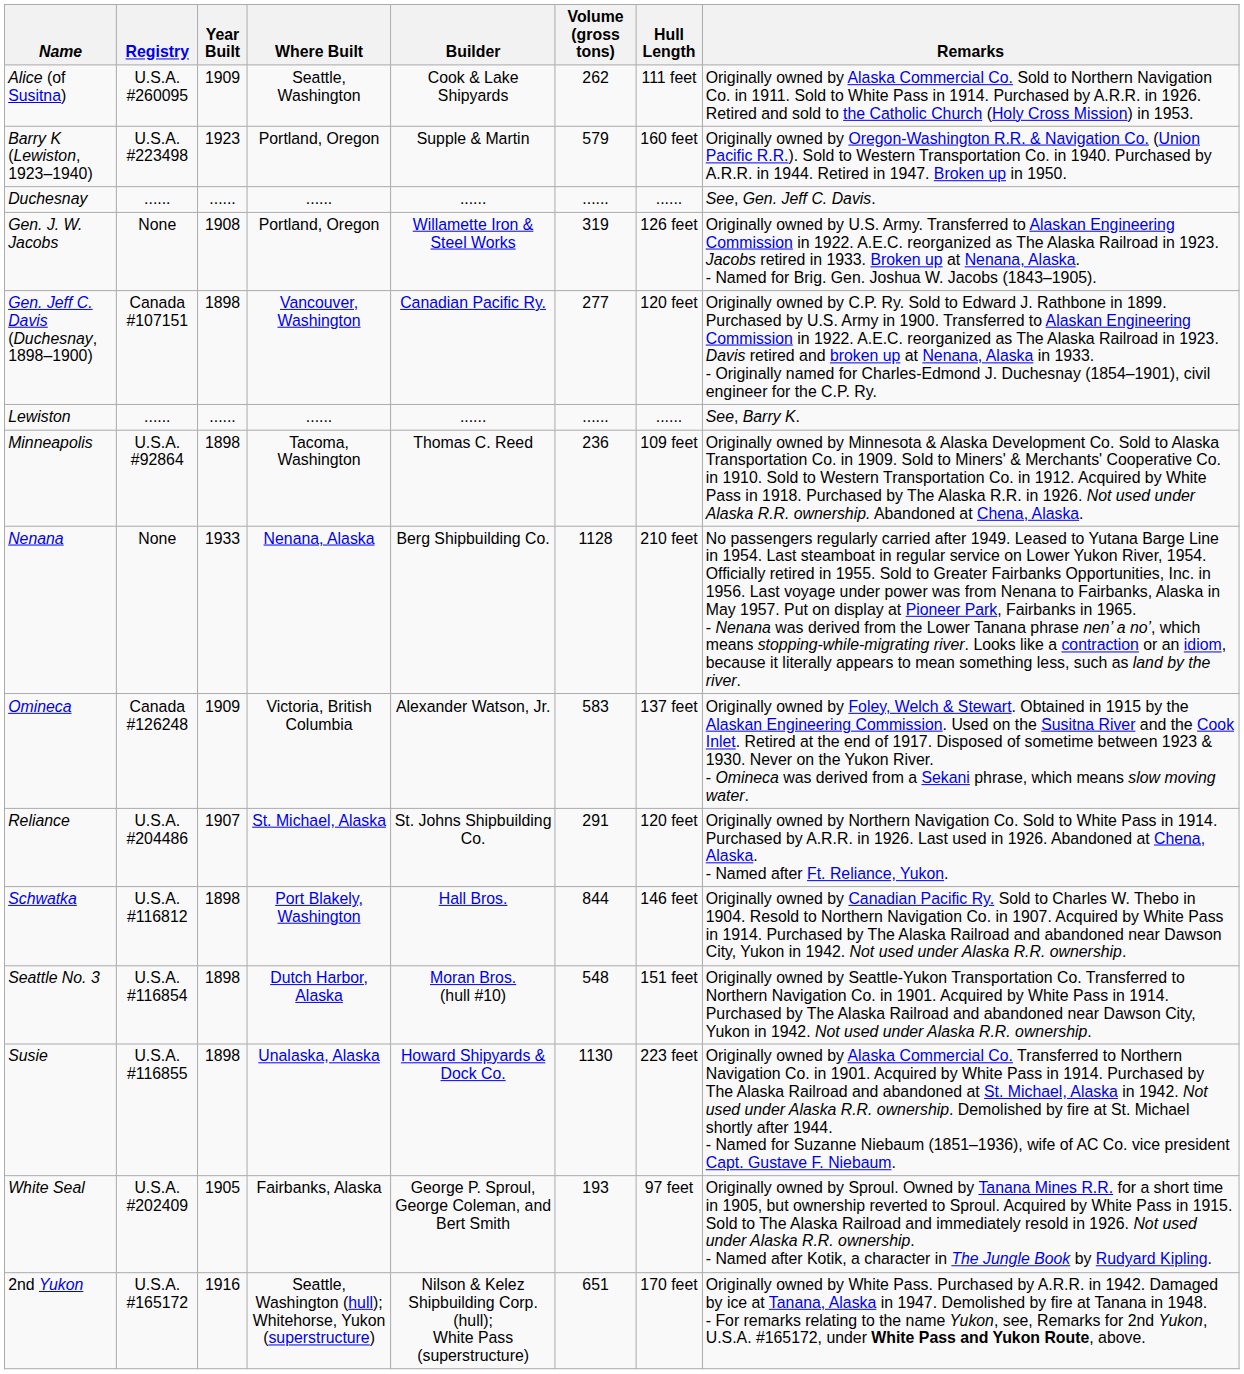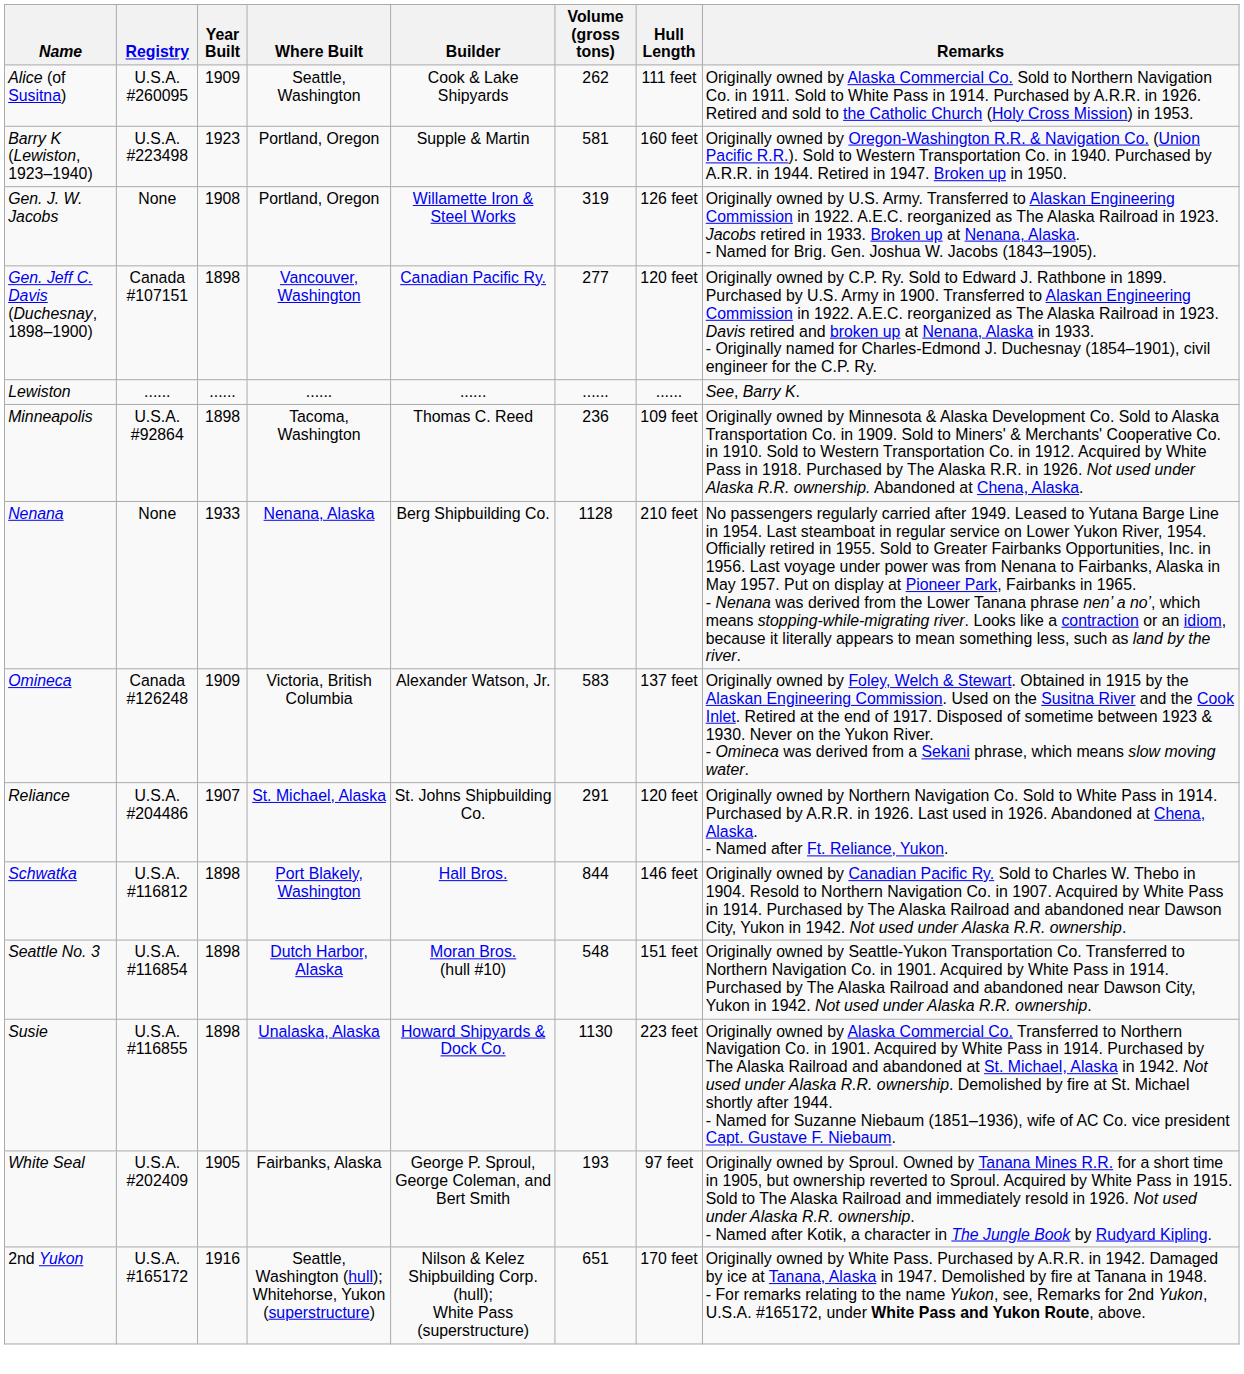Barry K (Lewiston, 1923–1940) | Volume (gross tons): 579 -> 581
- row: Duchesnay | ...... | ...... | ...... | ...... | ...... | ...... | See, Gen. Jeff C. Davis.
